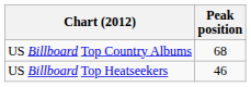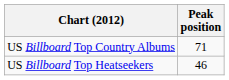US Billboard Top Country Albums | Peak position: 68 -> 71
